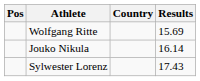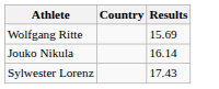- column: Pos
